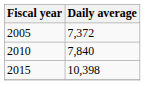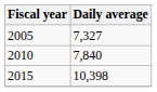2005 | Daily average: 7,372 -> 7,327
